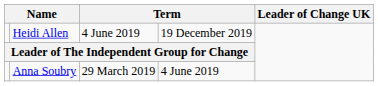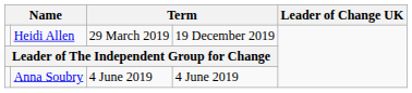Heidi Allen | column 3: 4 June 2019 -> 29 March 2019
Anna Soubry | column 3: 29 March 2019 -> 4 June 2019
